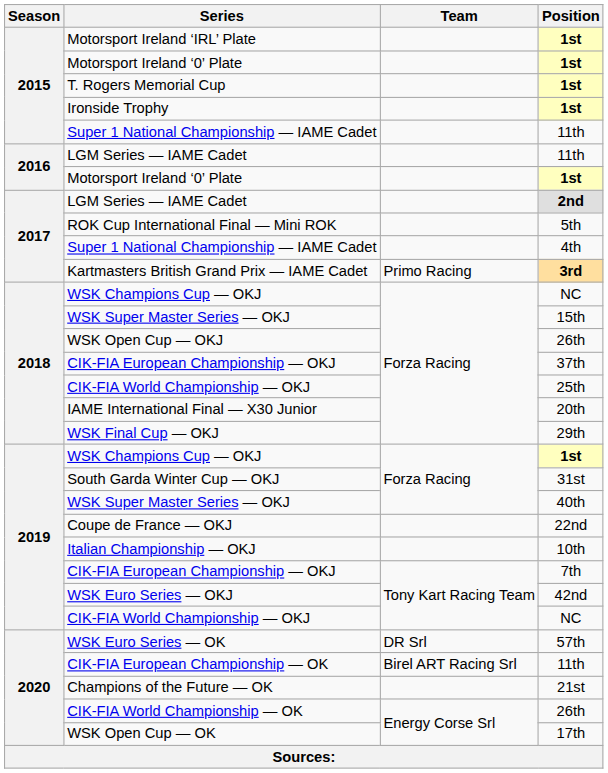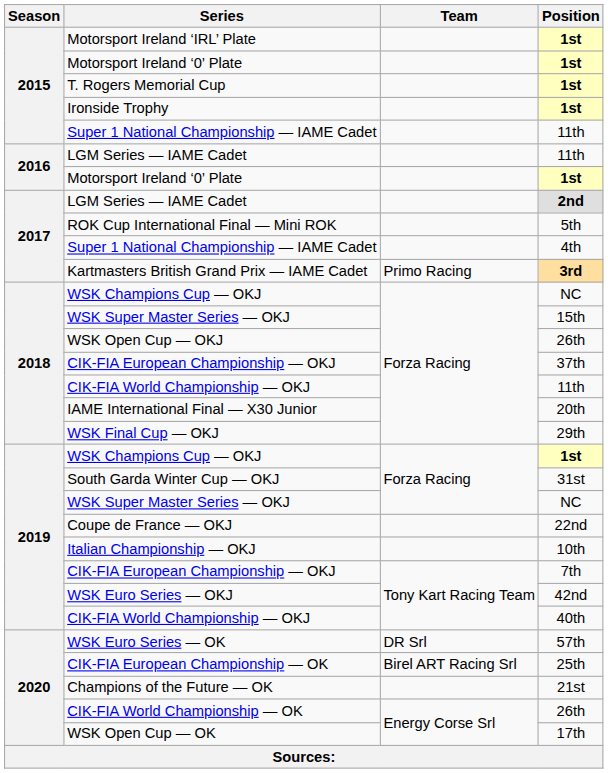2018 / CIK-FIA World Championship — OKJ | Position: 25th -> 11th
2019 / WSK Super Master Series — OKJ | Position: 40th -> NC
2019 / CIK-FIA World Championship — OKJ | Position: NC -> 40th
CIK-FIA European Championship — OK | Position: 11th -> 25th
